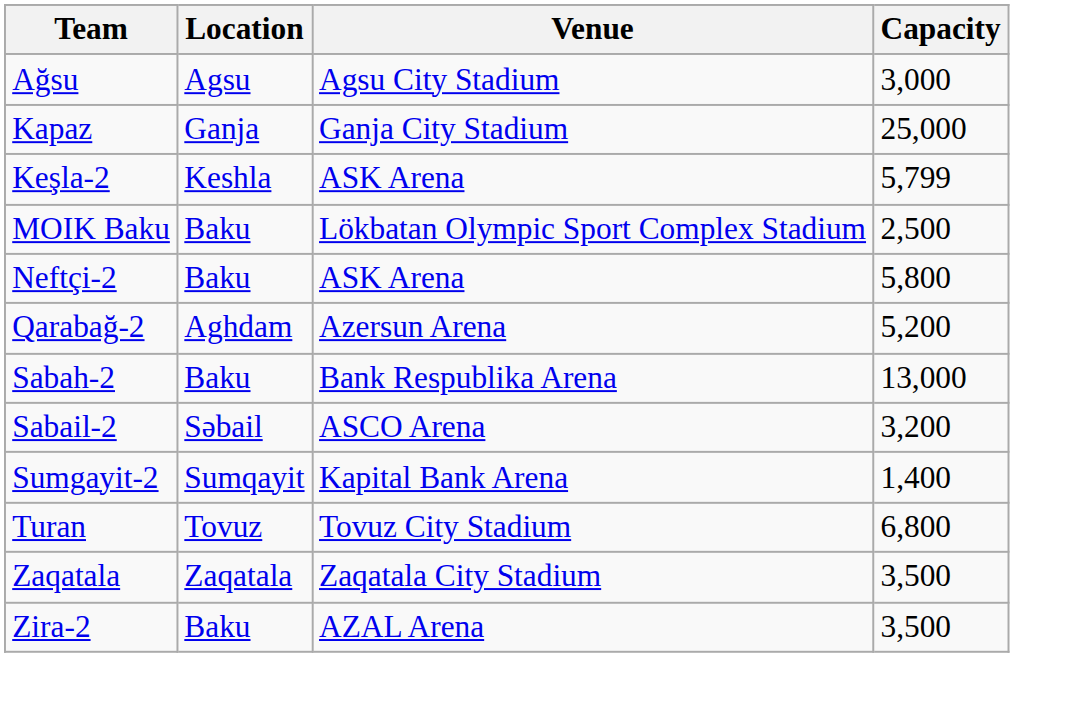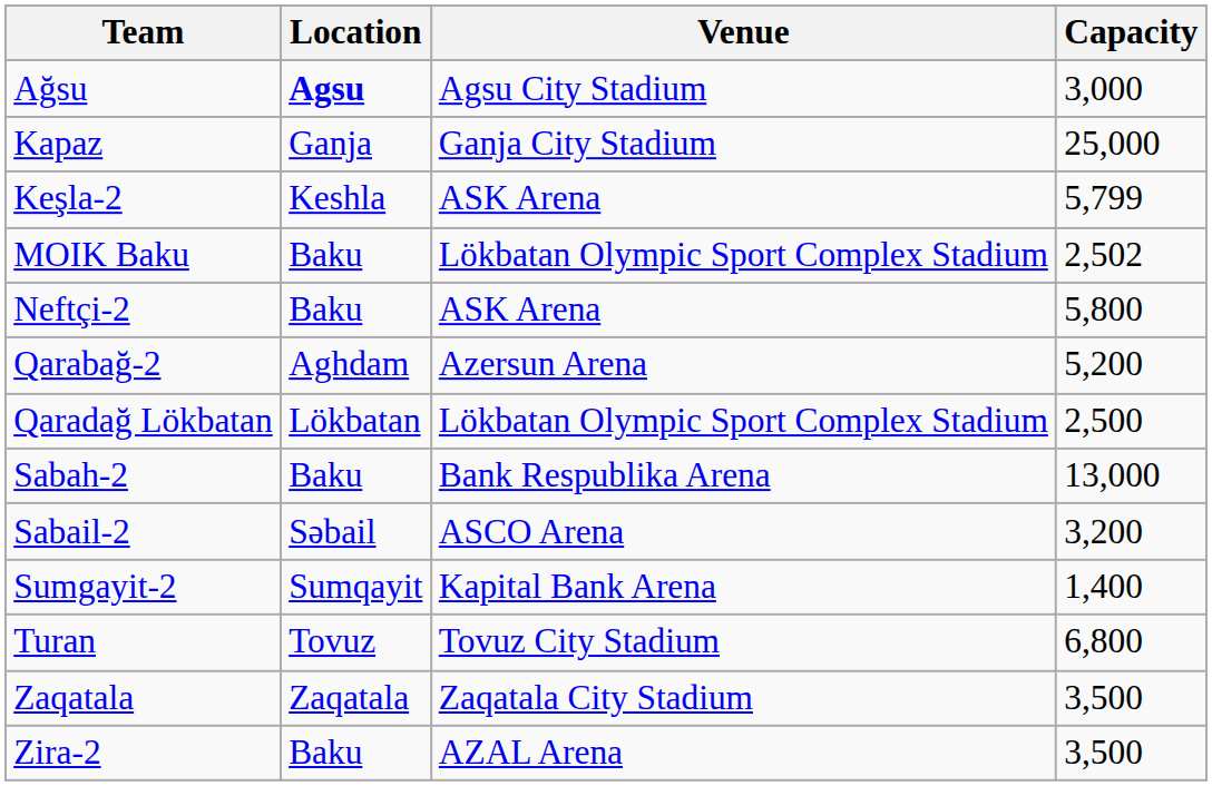Ağsu | Location: normal -> bold
MOIK Baku | Capacity: 2,500 -> 2,502
+ row: Qaradağ Lökbatan | Lökbatan | Lökbatan Olympic Sport Complex Stadium | 2,500
